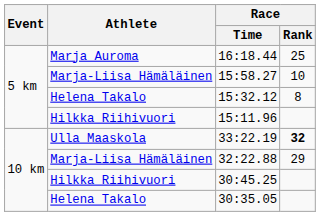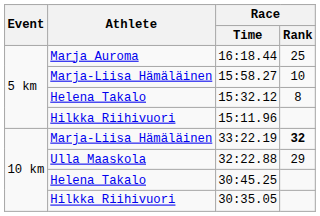33:22.19 | Athlete: Ulla Maaskola -> Marja-Liisa Hämäläinen
32:22.88 | Athlete: Marja-Liisa Hämäläinen -> Ulla Maaskola
30:45.25 | Athlete: Hilkka Riihivuori -> Helena Takalo
30:35.05 | Athlete: Helena Takalo -> Hilkka Riihivuori
